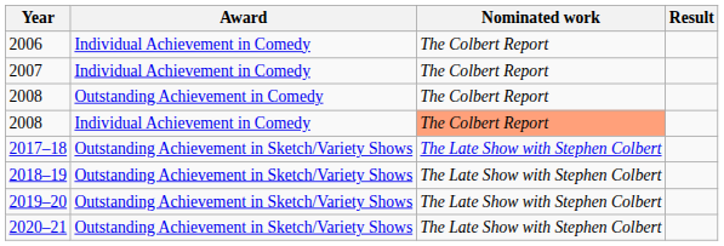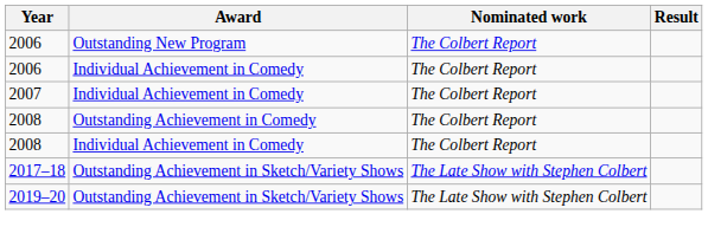+ row: 2006 | Outstanding New Program | The Colbert Report
2008 / Individual Achievement in Comedy | Nominated work: lightsalmon background -> no background
- row: 2018–19 | Outstanding Achievement in Sketch/Variety Shows | The Late Show with Stephen Colbert
- row: 2020–21 | Outstanding Achievement in Sketch/Variety Shows | The Late Show with Stephen Colbert
